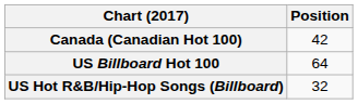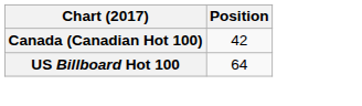- row: US Hot R&B/Hip-Hop Songs (Billboard) | 32
